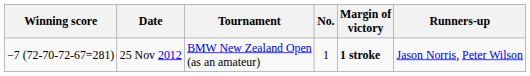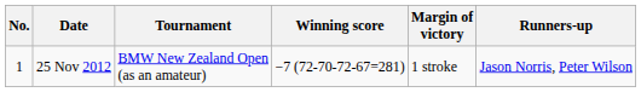columns swapped: No. <-> Winning score
25 Nov 2012 | Margin of victory: bold -> normal
